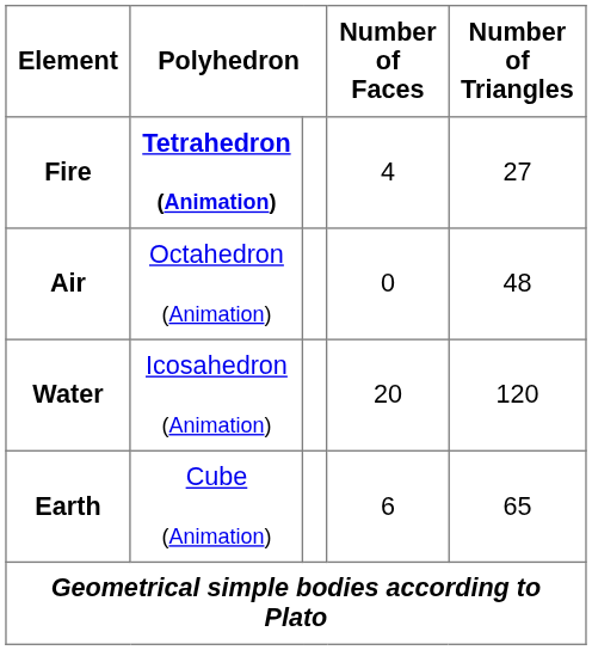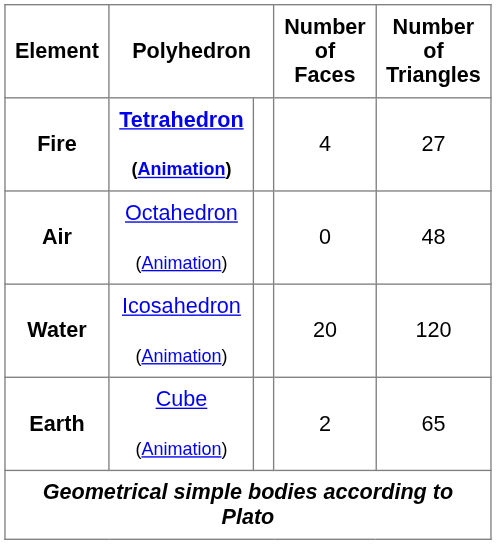Earth | Number of Faces: 6 -> 2
